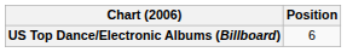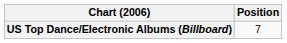US Top Dance/Electronic Albums (Billboard) | Position: 6 -> 7
